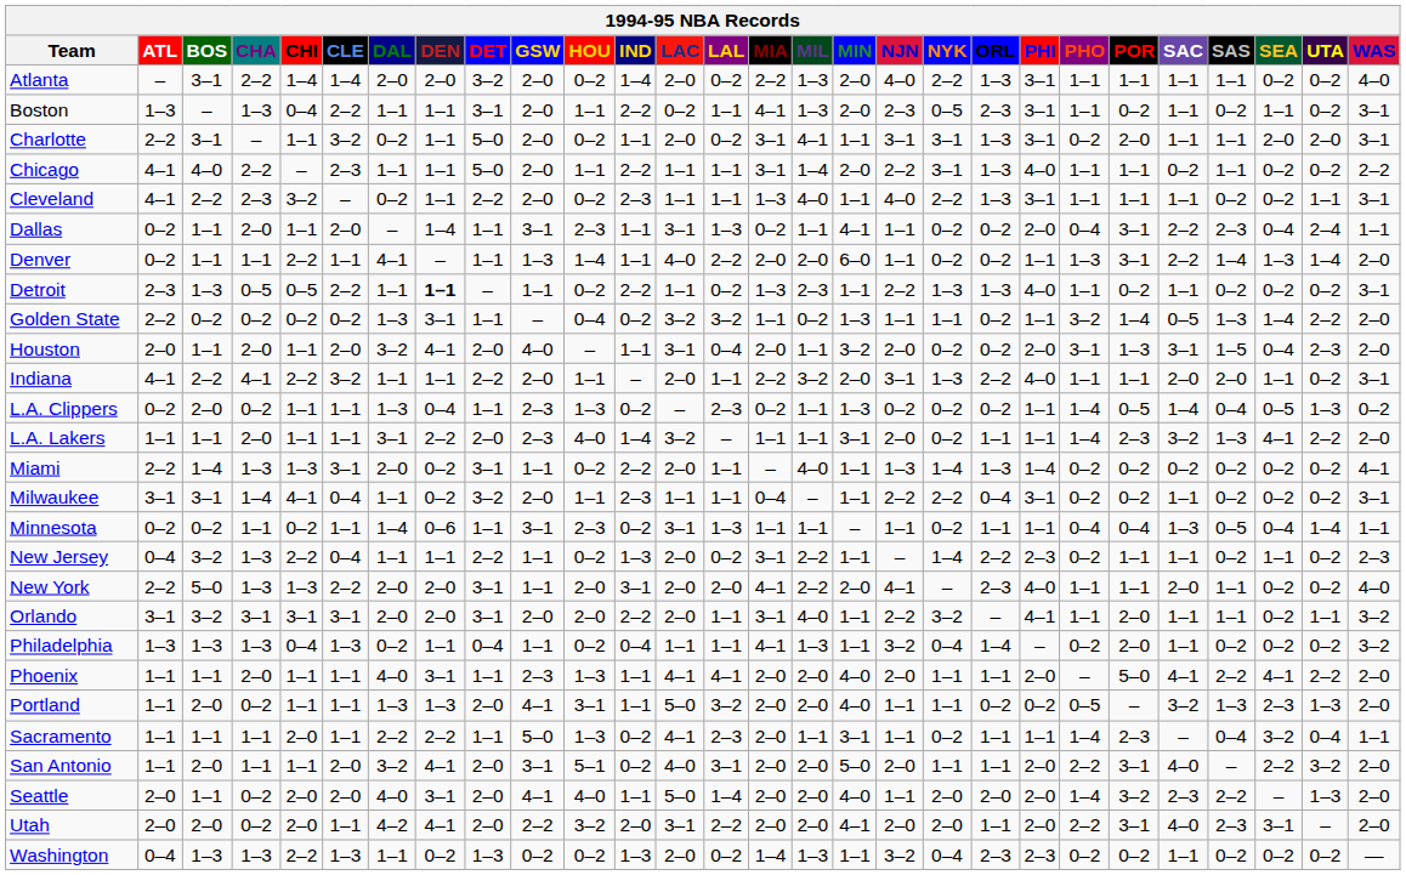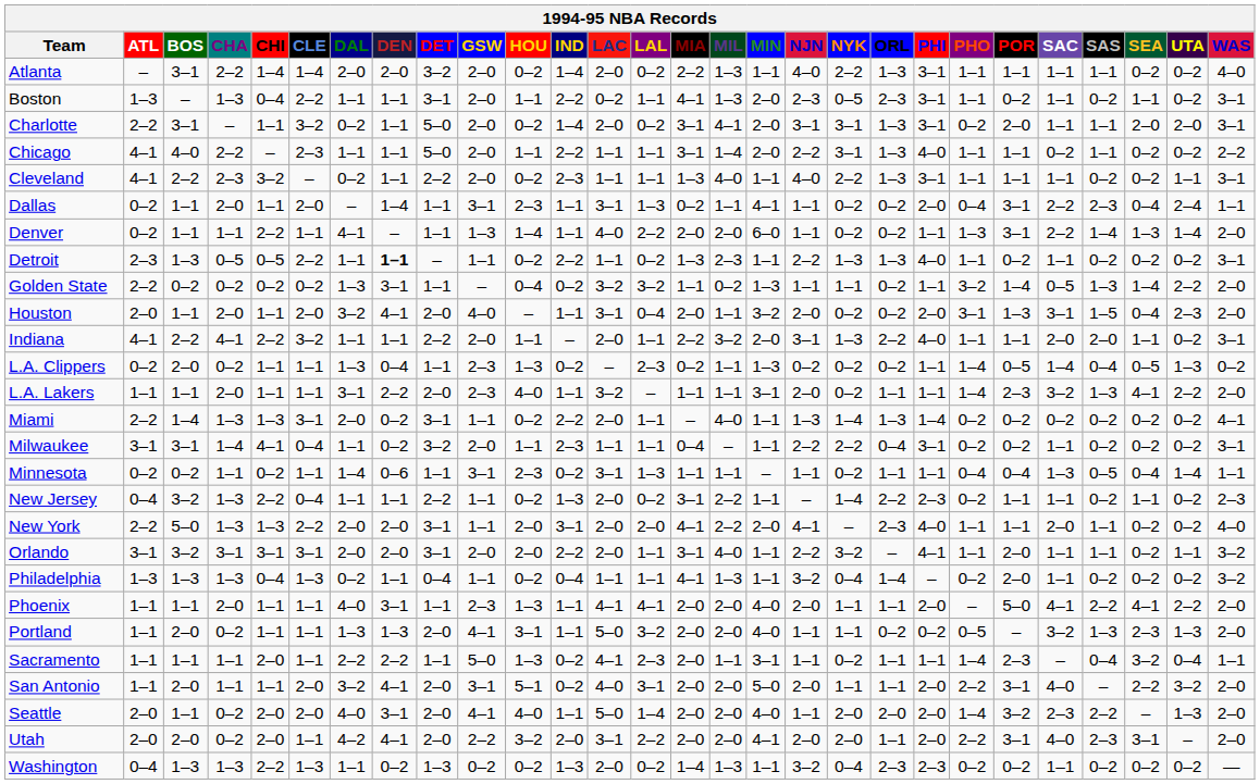Atlanta | MIN: 2–0 -> 1–1
Charlotte | IND: 1–1 -> 1–4
Charlotte | MIN: 1–1 -> 2–0
L.A. Lakers | IND: 1–4 -> 1–1
